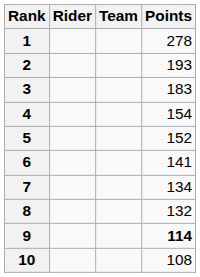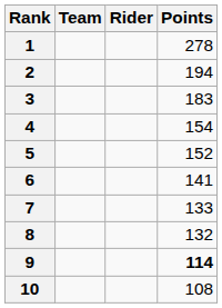columns swapped: Rider <-> Team
2 | Points: 193 -> 194
7 | Points: 134 -> 133
